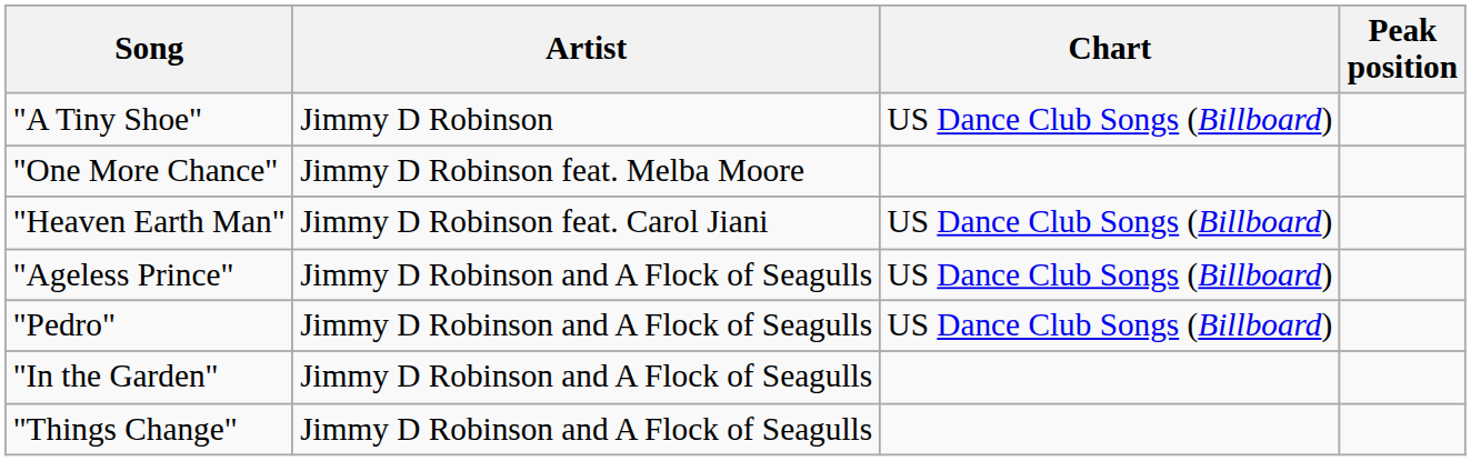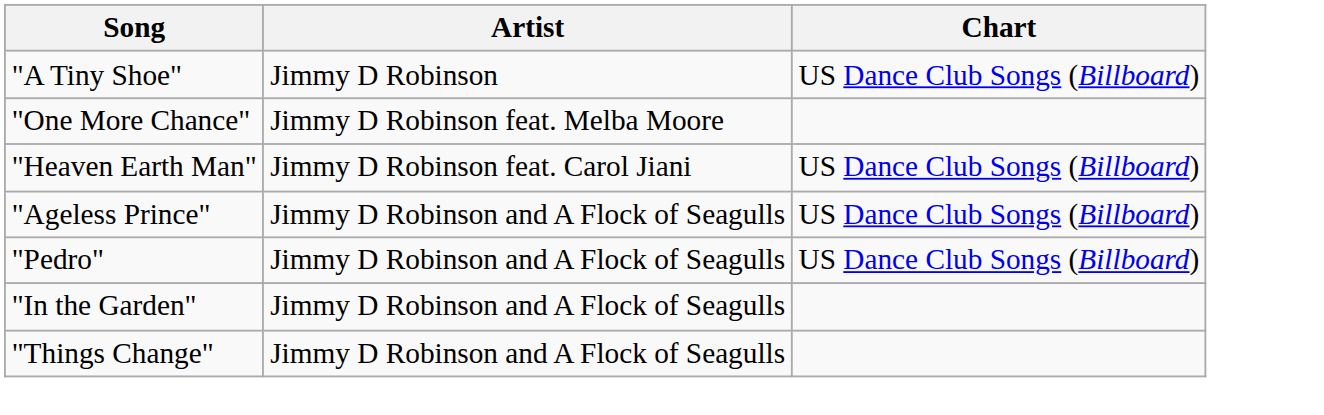- column: Peak position
